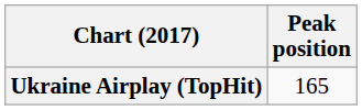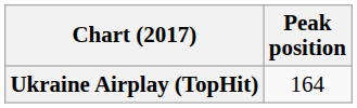Ukraine Airplay (TopHit) | Peak position: 165 -> 164
